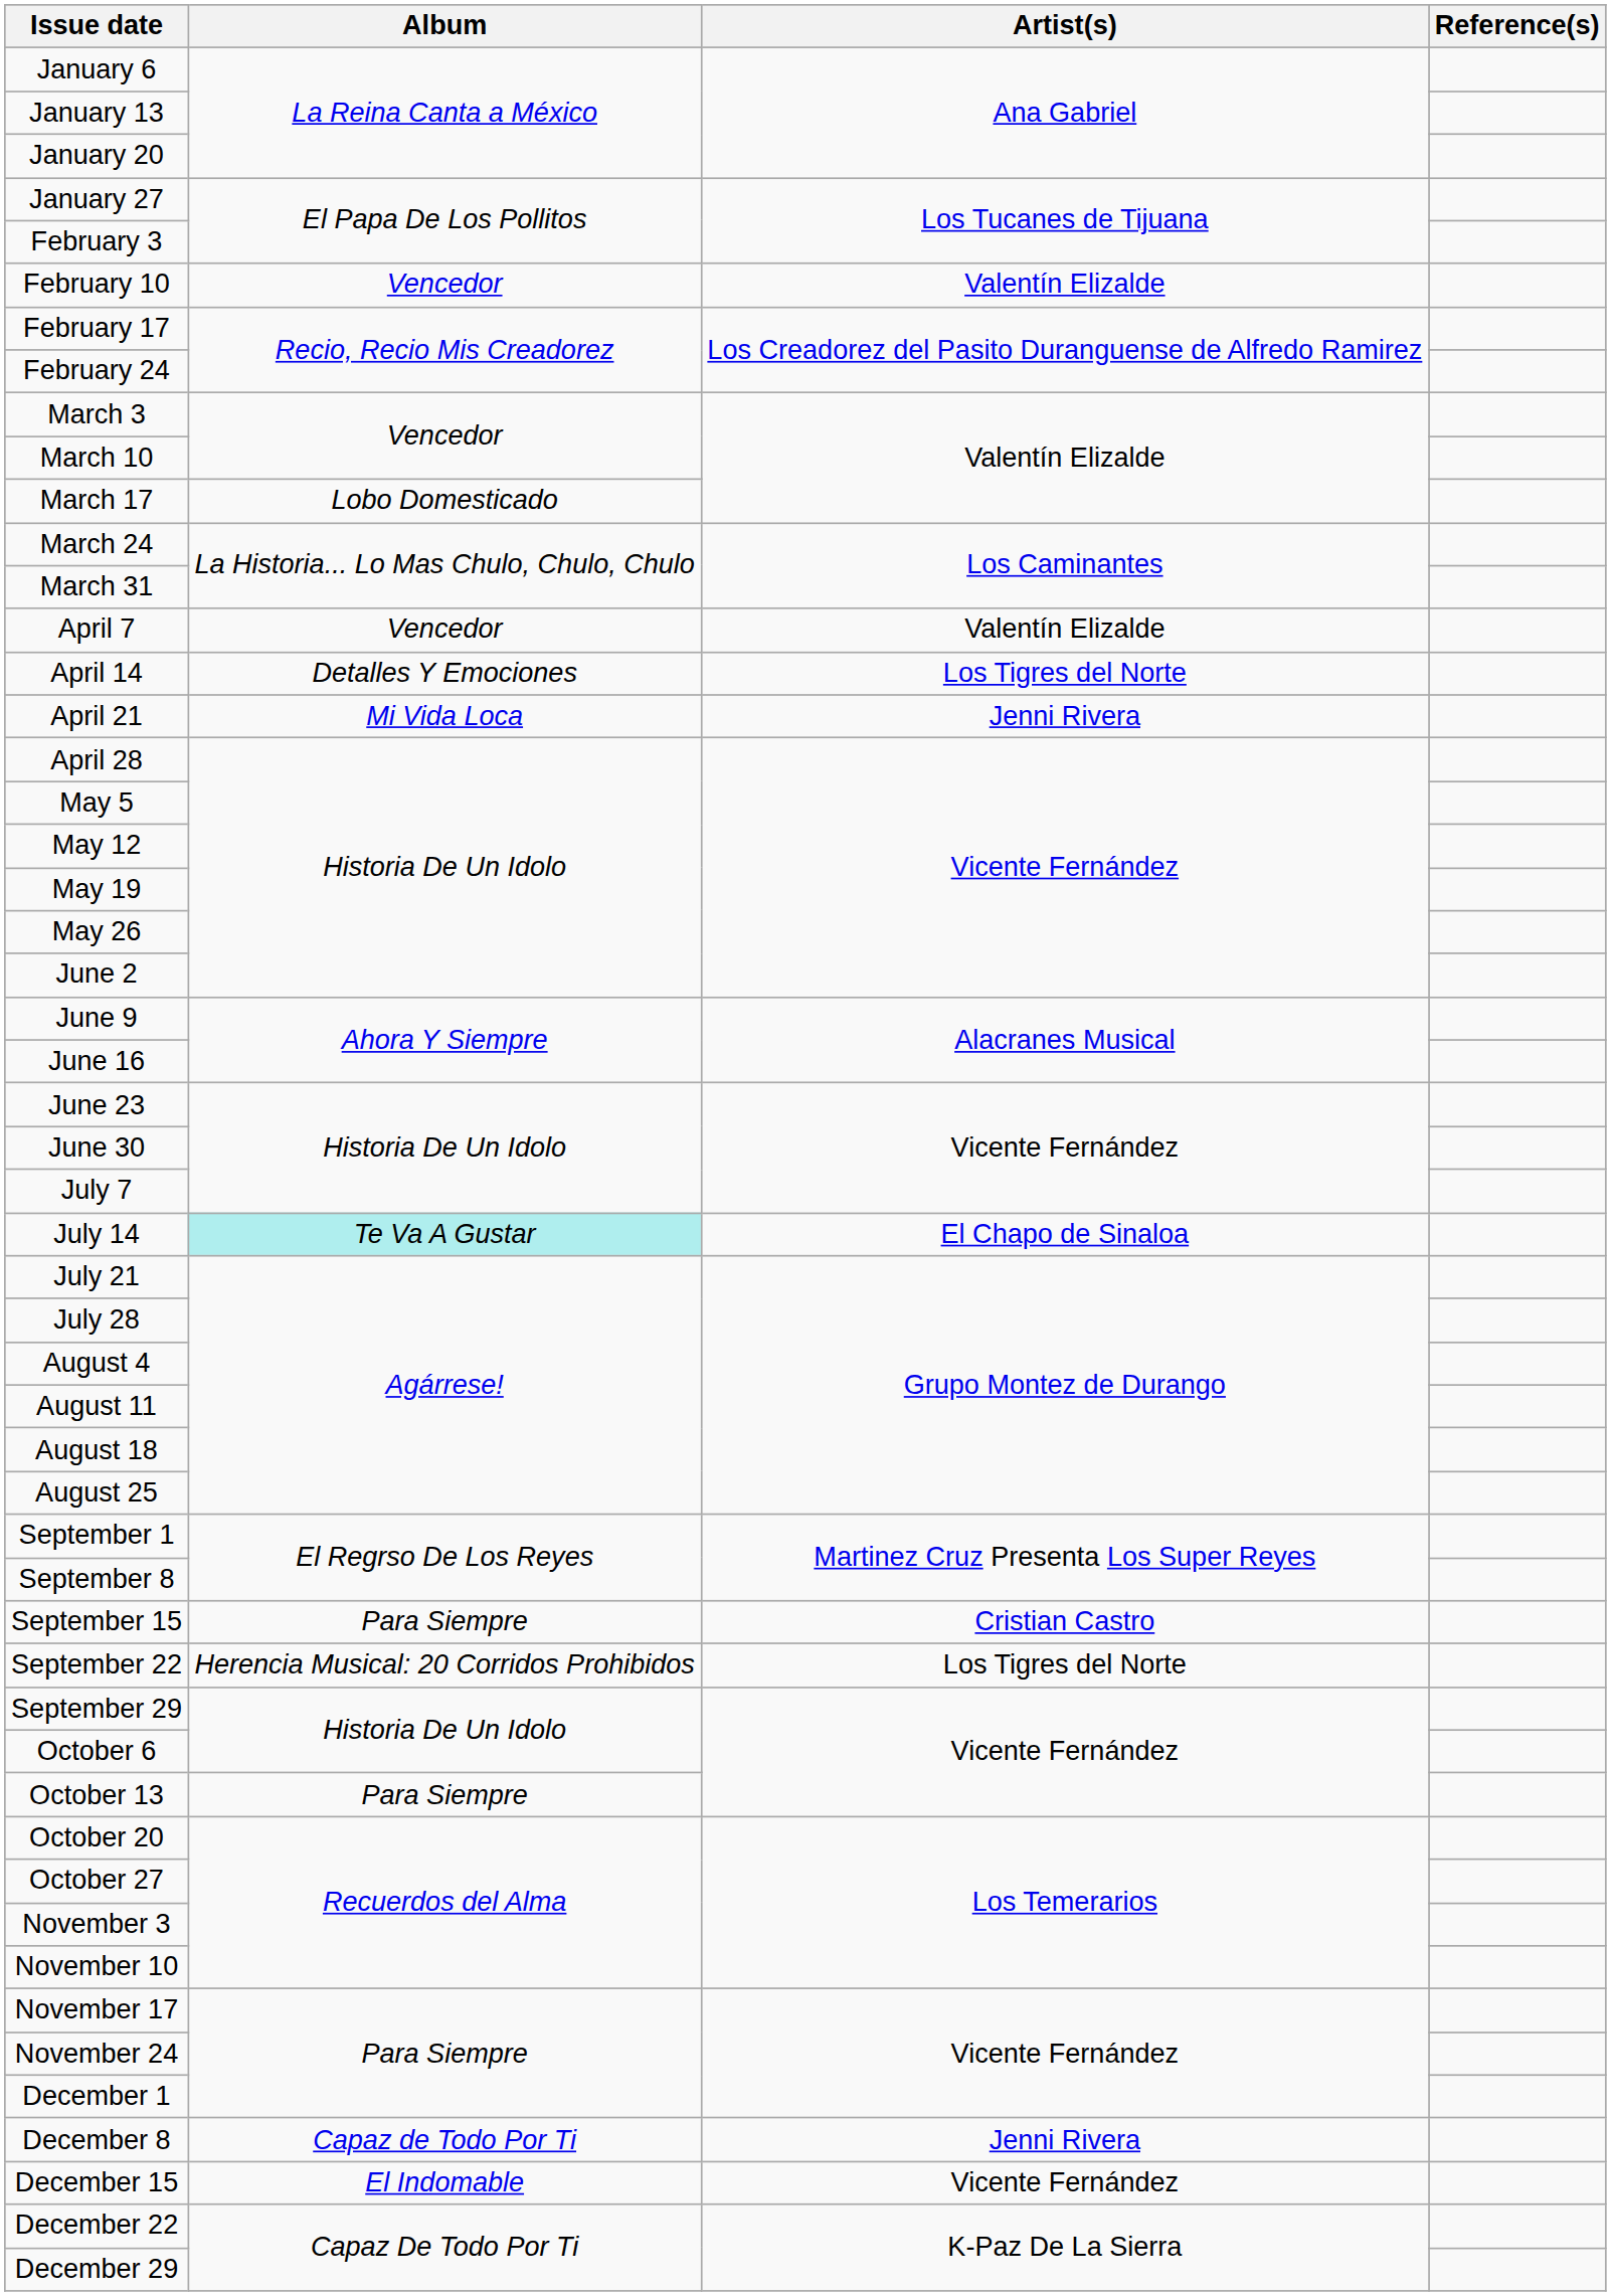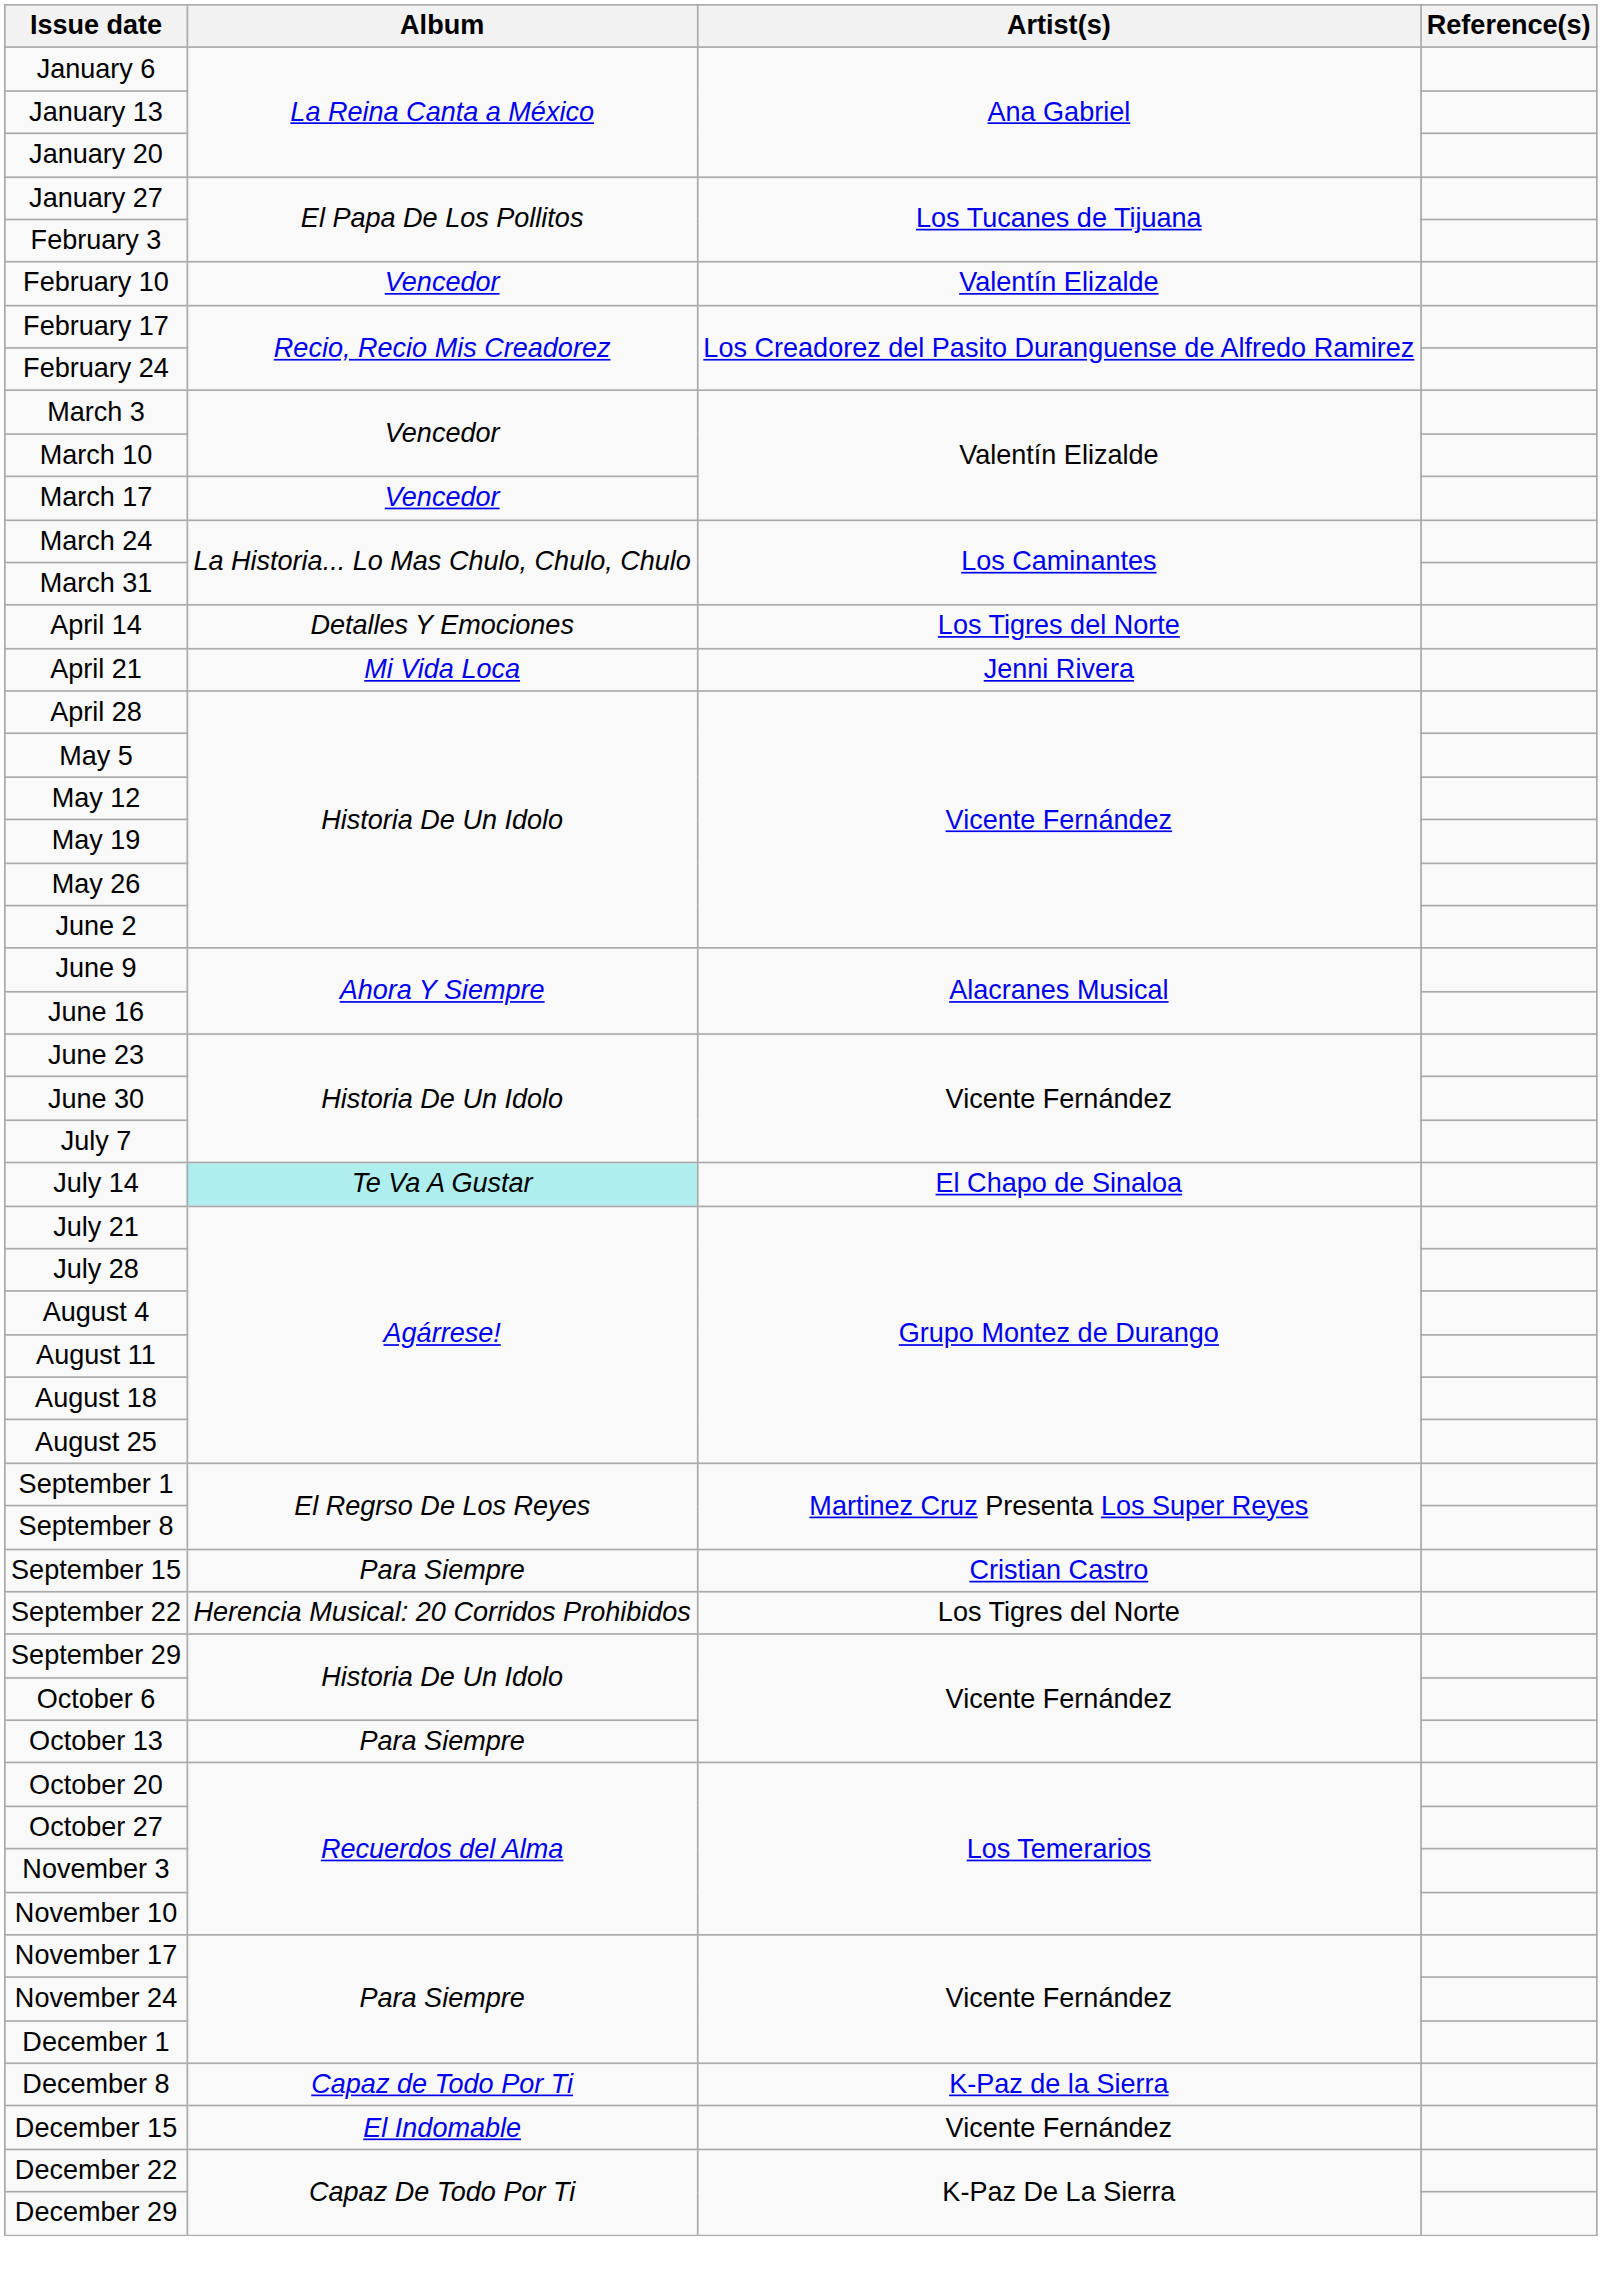March 17 | Album: Lobo Domesticado -> Vencedor
- row: April 7 | Vencedor | Valentín Elizalde
December 8 | Artist(s): Jenni Rivera -> K-Paz de la Sierra
